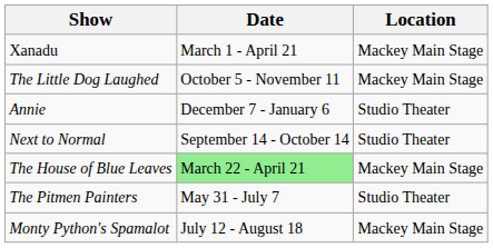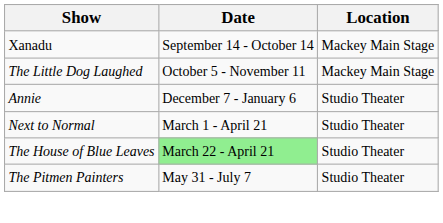Xanadu | Date: March 1 - April 21 -> September 14 - October 14
Next to Normal | Date: September 14 - October 14 -> March 1 - April 21
The House of Blue Leaves | Location: Mackey Main Stage -> Studio Theater
- row: Monty Python's Spamalot | July 12 - August 18 | Mackey Main Stage
